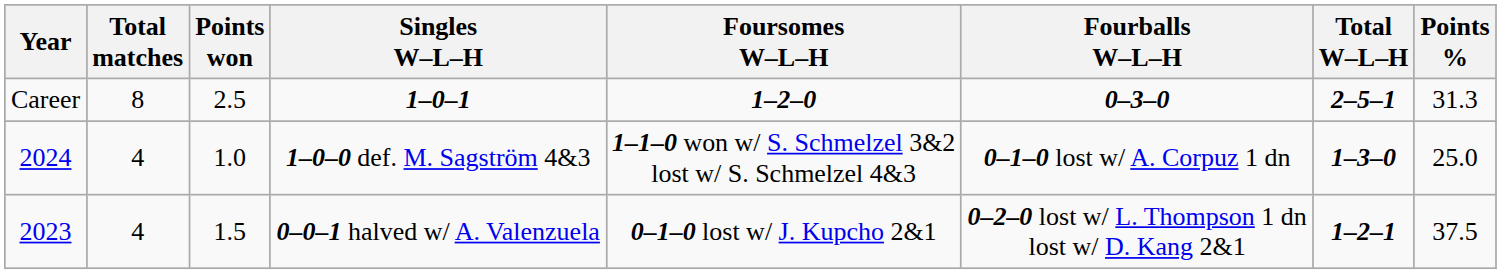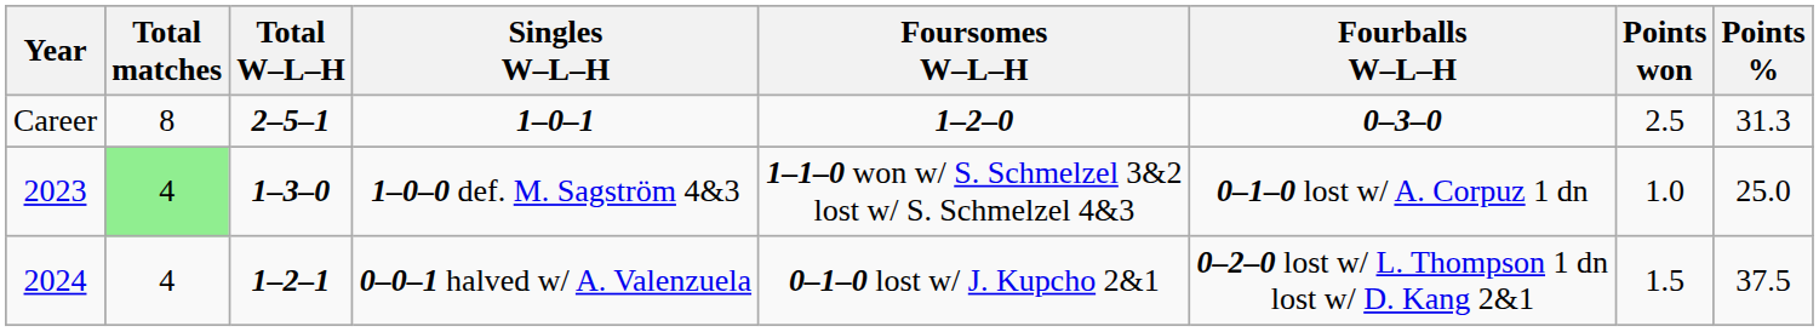columns swapped: Total W–L–H <-> Points won
1–0–0 def. M. Sagström 4&3 | Year: 2024 -> 2023
1–0–0 def. M. Sagström 4&3 | Total matches: no background -> lightgreen background
0–0–1 halved w/ A. Valenzuela | Year: 2023 -> 2024
